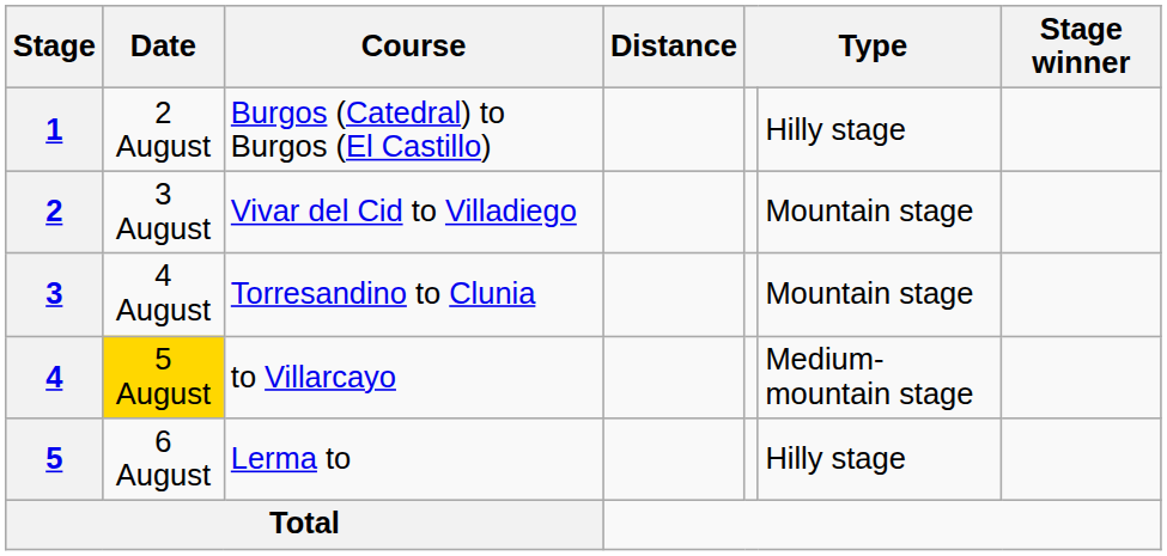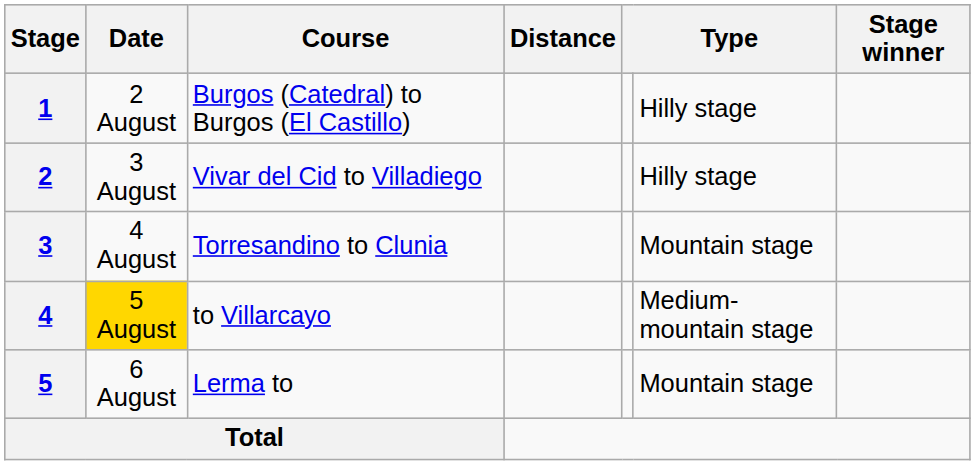2 | column 6: Mountain stage -> Hilly stage
5 | column 6: Hilly stage -> Mountain stage
